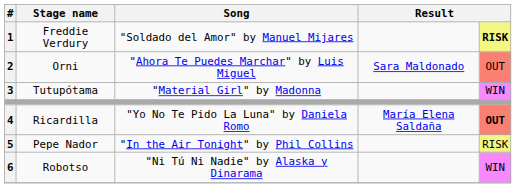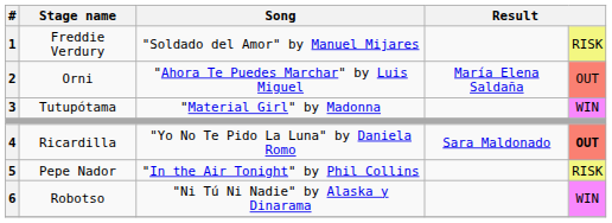Freddie Verdury | column 5: bold -> normal
Orni | column 4: Sara Maldonado -> María Elena Saldaña
Ricardilla | column 4: María Elena Saldaña -> Sara Maldonado
